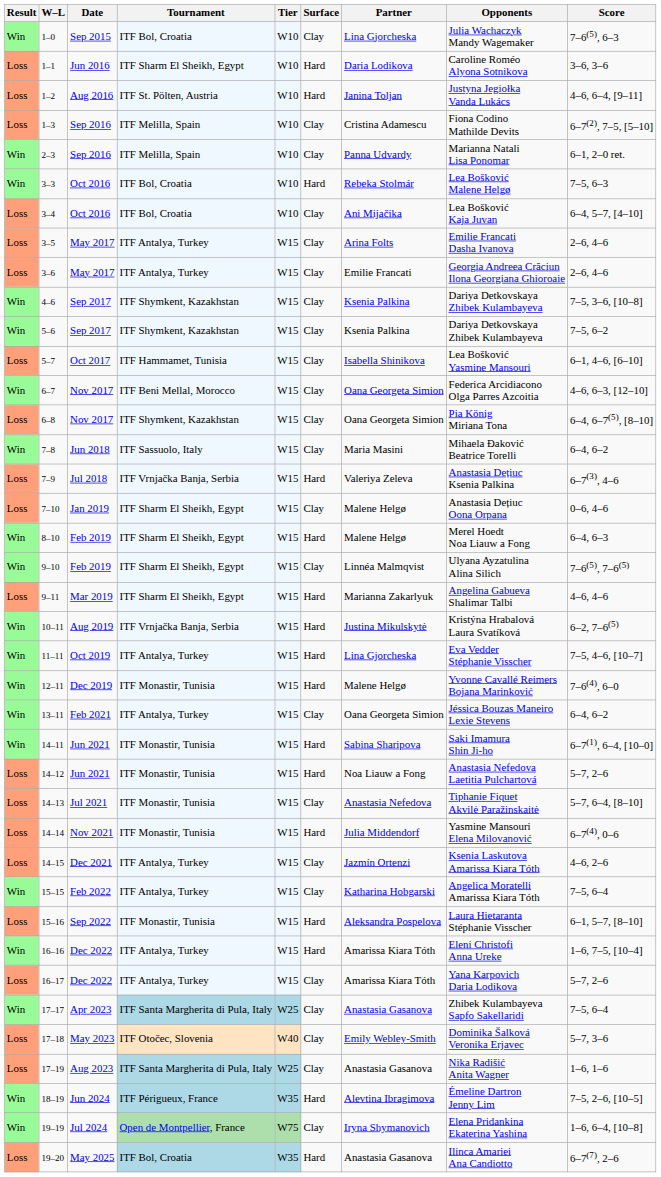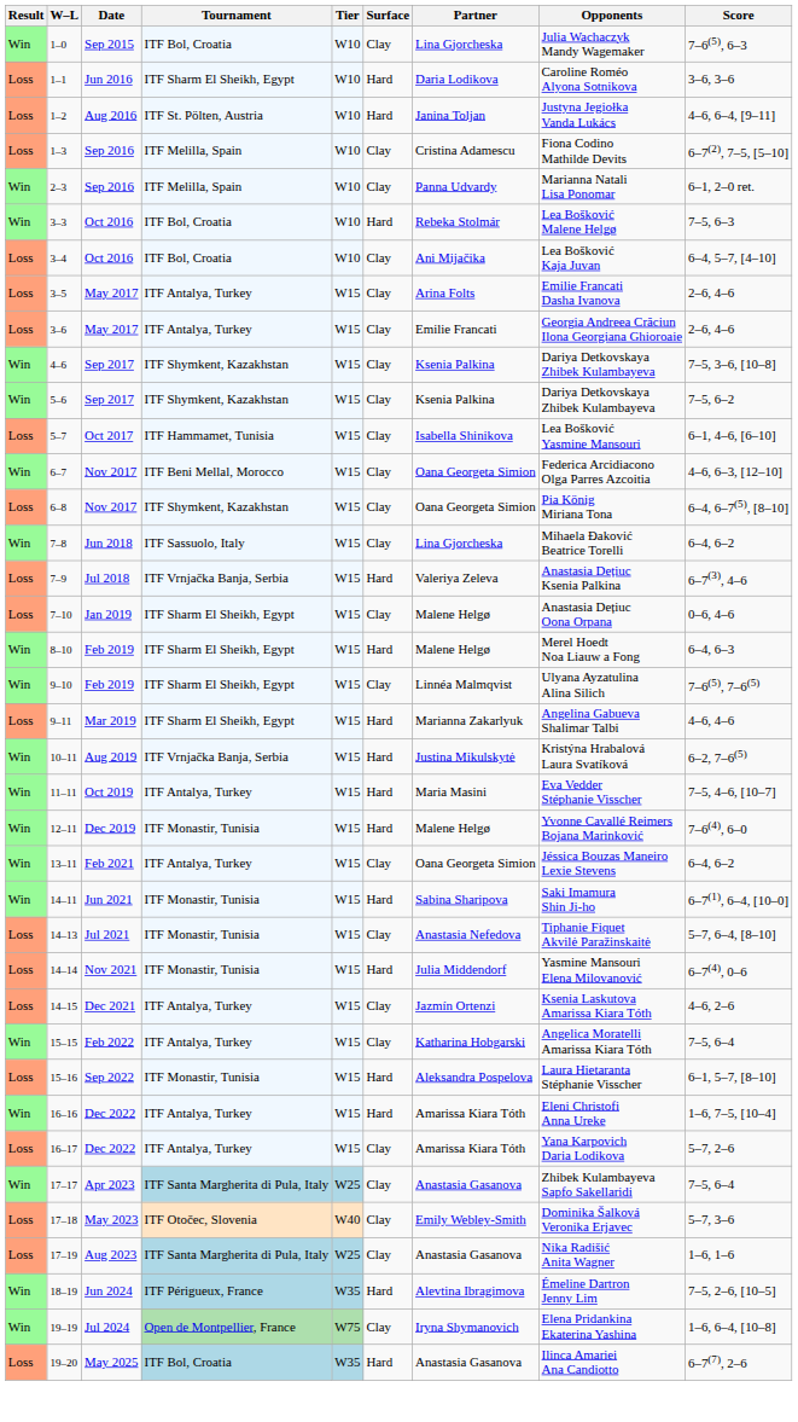7–8 | Partner: Maria Masini -> Lina Gjorcheska
11–11 | Partner: Lina Gjorcheska -> Maria Masini
- row: Loss | 14–12 | Jun 2021 | ITF Monastir, Tunisia | W15 | Hard | Noa Liauw a Fong | Anastasia Nefedova Laetitia Pulchartová | 5–7, 2–6
